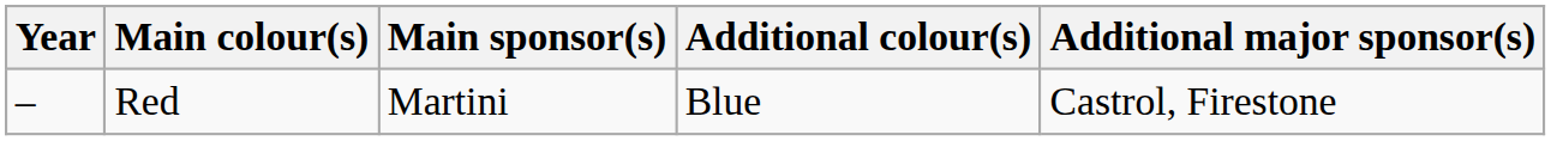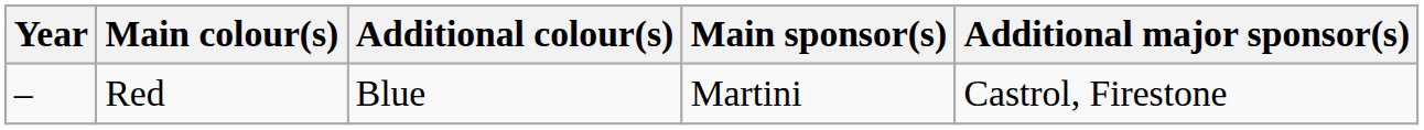columns swapped: Additional colour(s) <-> Main sponsor(s)
